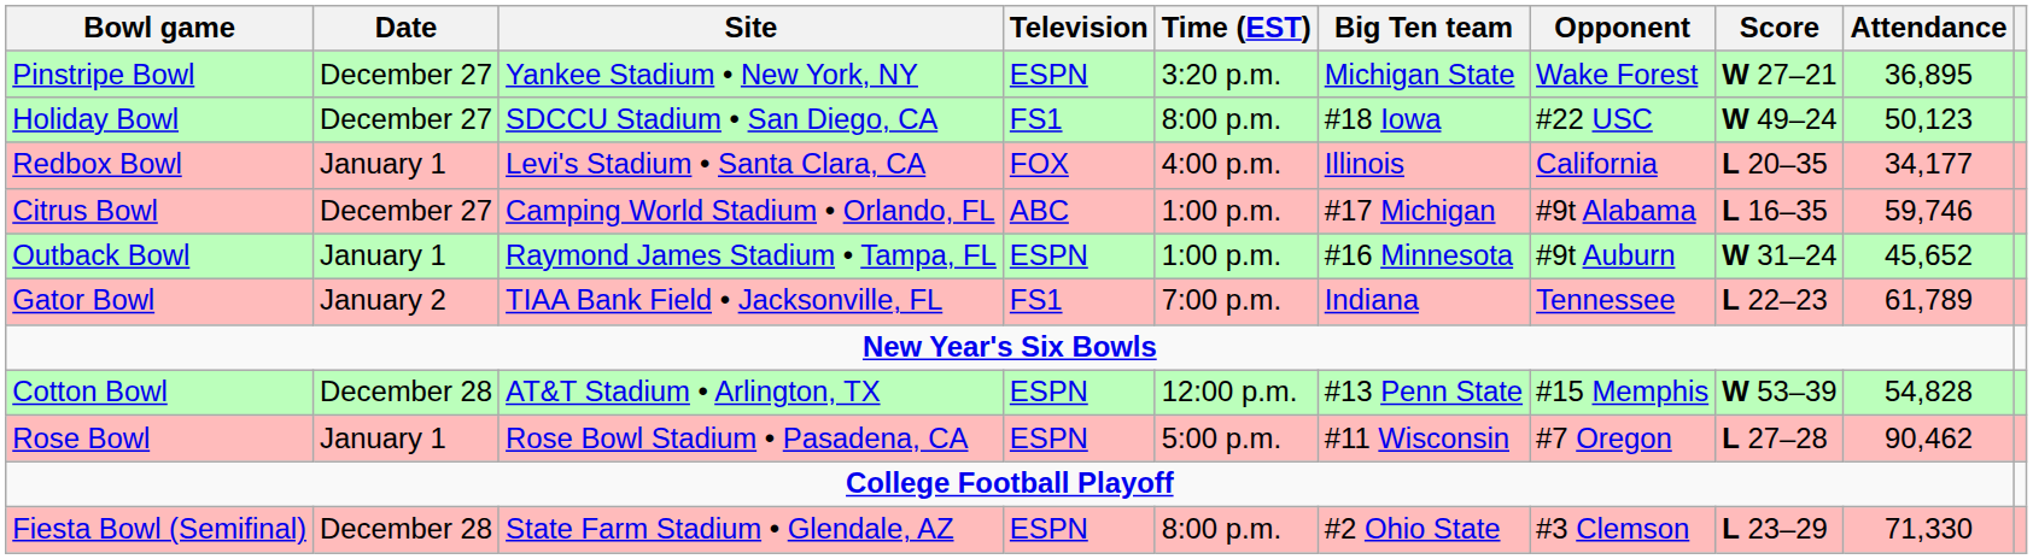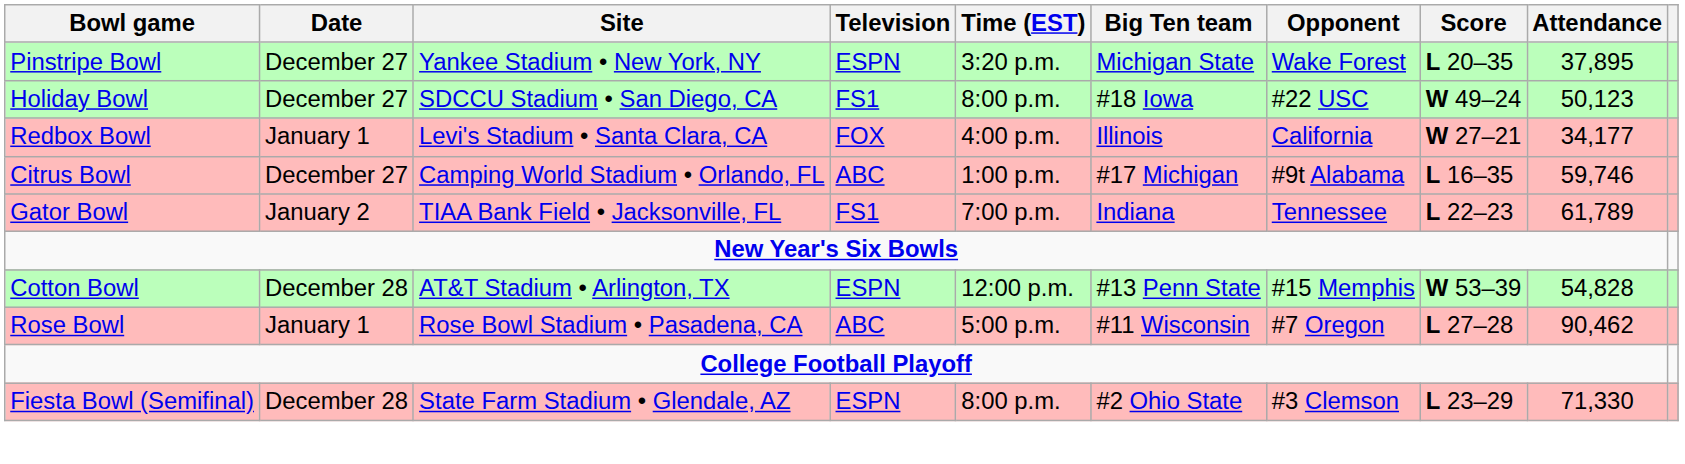Pinstripe Bowl | Score: W 27–21 -> L 20–35
Pinstripe Bowl | Attendance: 36,895 -> 37,895
Redbox Bowl | Score: L 20–35 -> W 27–21
- row: Outback Bowl | January 1 | Raymond James Stadium • Tampa, FL | ESPN | 1:00 p.m. | #16 Minnesota | #9t Auburn | W 31–24 | 45,652
Rose Bowl | Television: ESPN -> ABC
